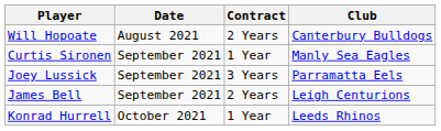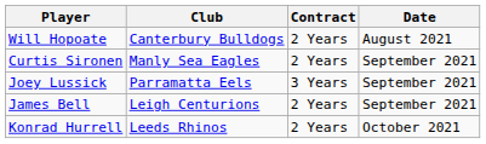columns swapped: Club <-> Date
Curtis Sironen | Contract: 1 Year -> 2 Years
Konrad Hurrell | Contract: 1 Year -> 2 Years
